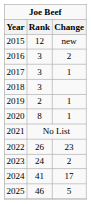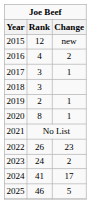2016 | Rank: 3 -> 4
